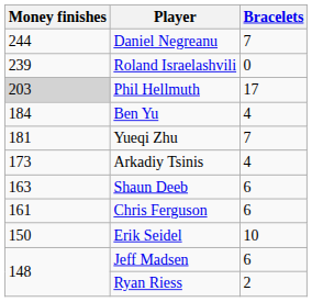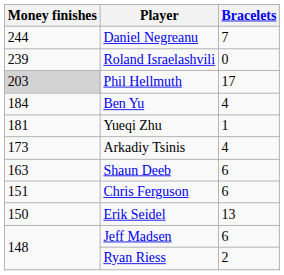Yueqi Zhu | Bracelets: 7 -> 1
Chris Ferguson | Money finishes: 161 -> 151
Erik Seidel | Bracelets: 10 -> 13
